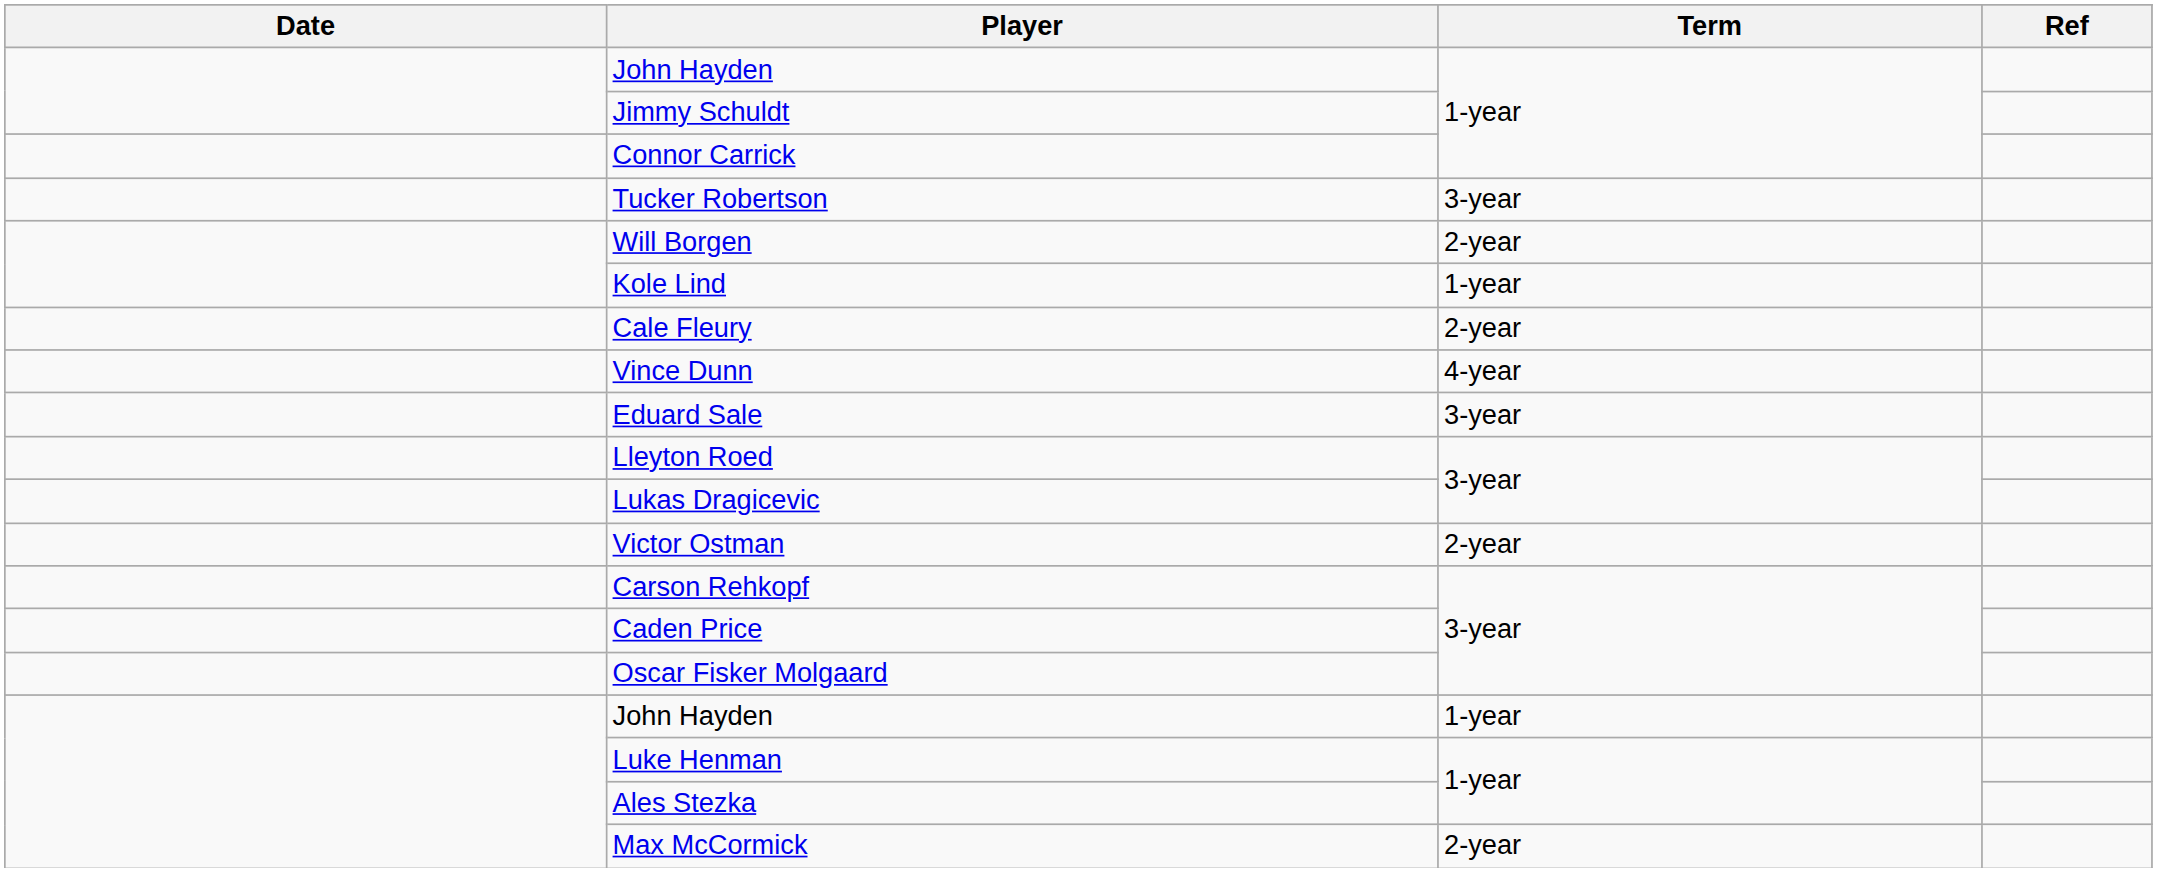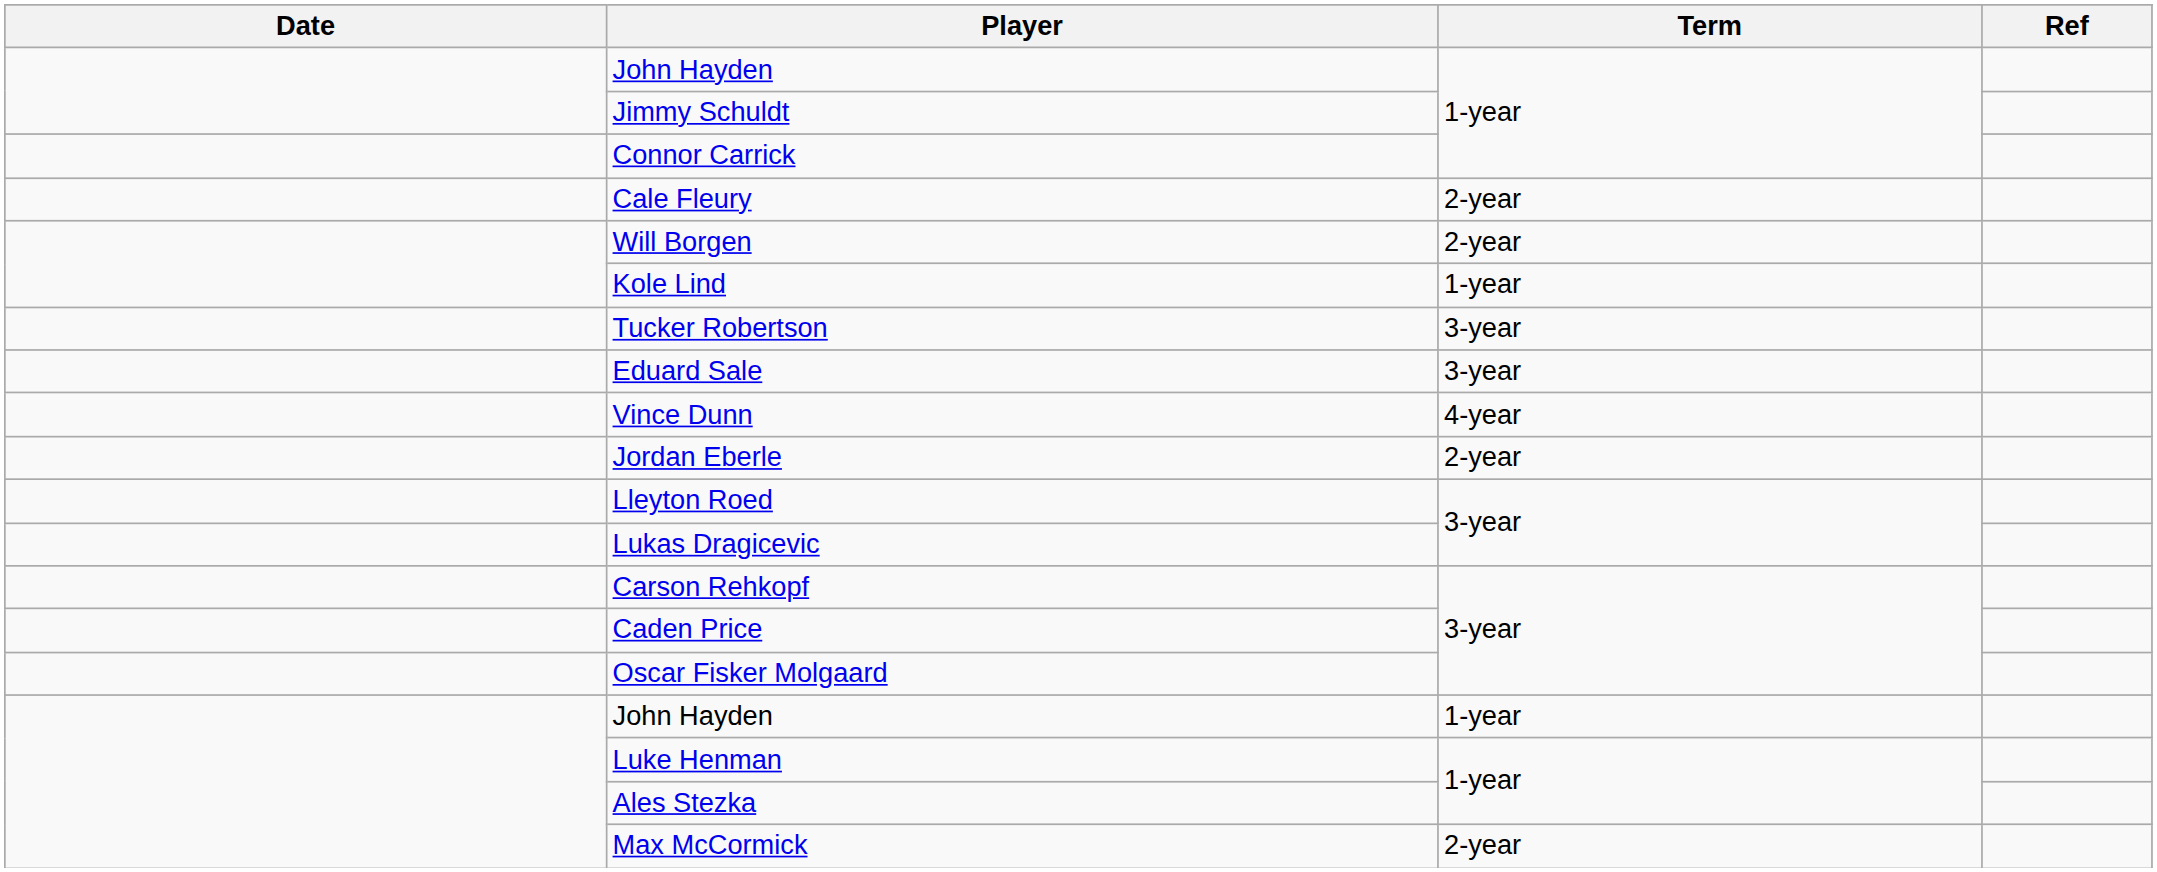rows swapped: Tucker Robertson <-> Cale Fleury
rows swapped: Eduard Sale <-> Vince Dunn
+ row: Jordan Eberle | 2-year
- row: Victor Ostman | 2-year
